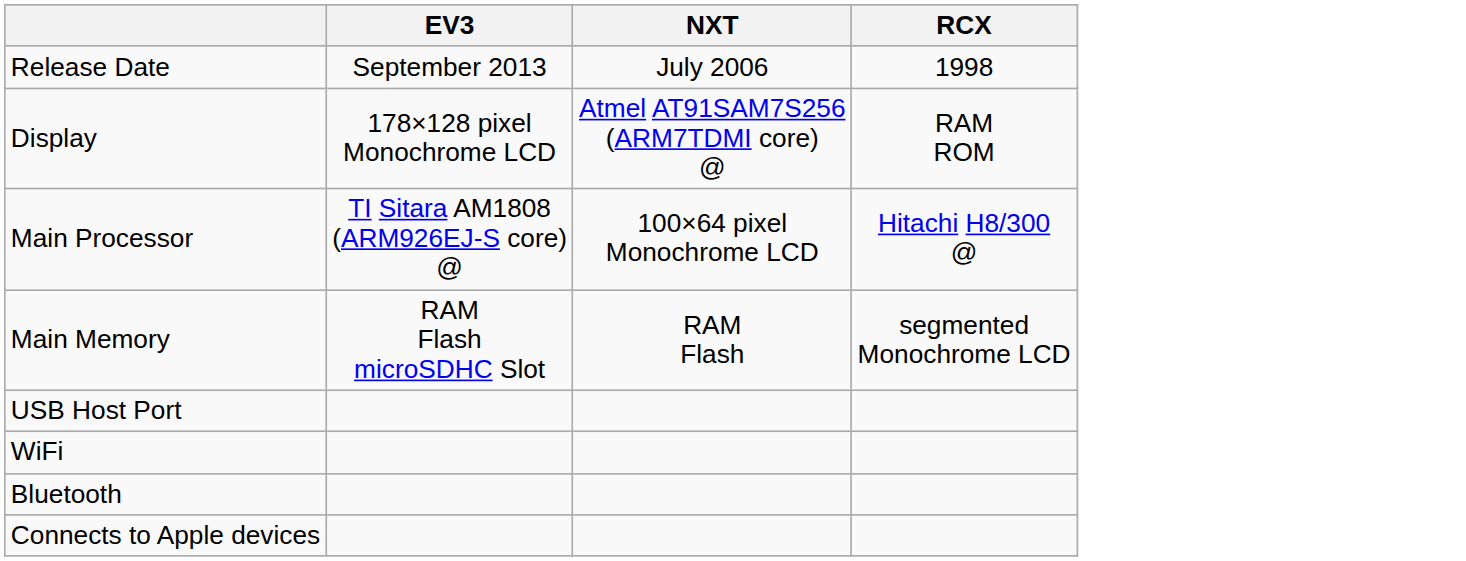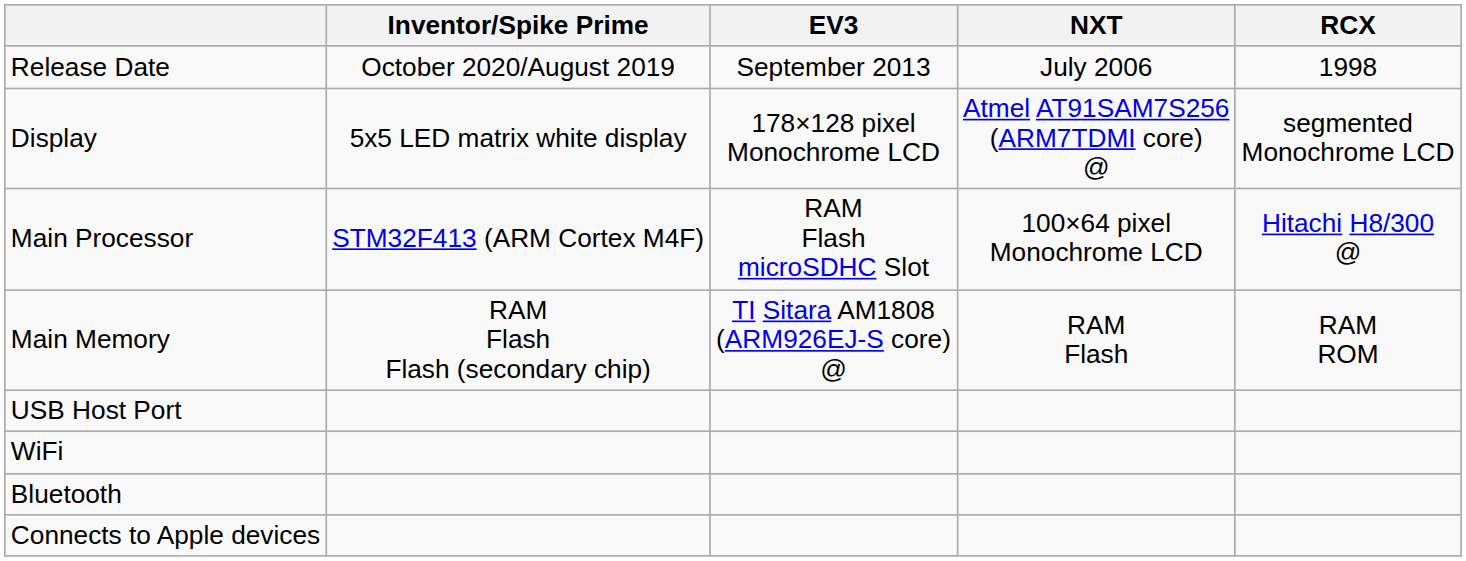+ column: Inventor/Spike Prime | October 2020/August 2019 | 5x5 LED matrix white display | STM32F413 (ARM Cortex M4F) | RAM Flash Flash (secondary chip)
Display | RCX: RAM ROM -> segmented Monochrome LCD
Main Processor | EV3: TI Sitara AM1808 (ARM926EJ-S core) @ -> RAM Flash microSDHC Slot
Main Memory | EV3: RAM Flash microSDHC Slot -> TI Sitara AM1808 (ARM926EJ-S core) @
Main Memory | RCX: segmented Monochrome LCD -> RAM ROM
